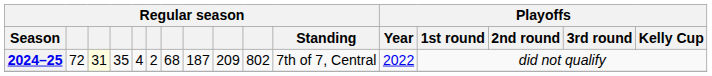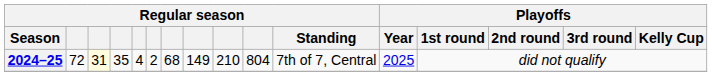2024–25 | column 8: 187 -> 149
2024–25 | column 9: 209 -> 210
2024–25 | column 10: 802 -> 804
2024–25 | Playoffs / Year: 2022 -> 2025
